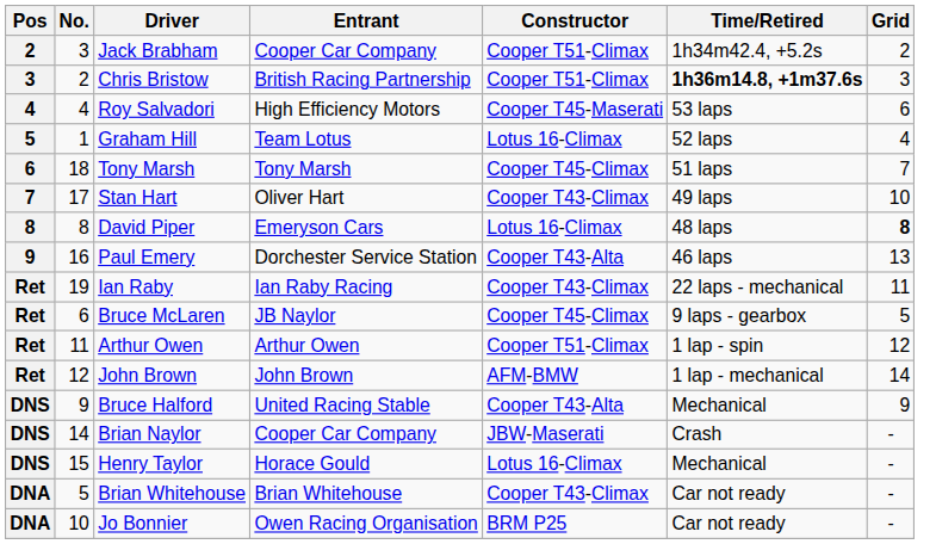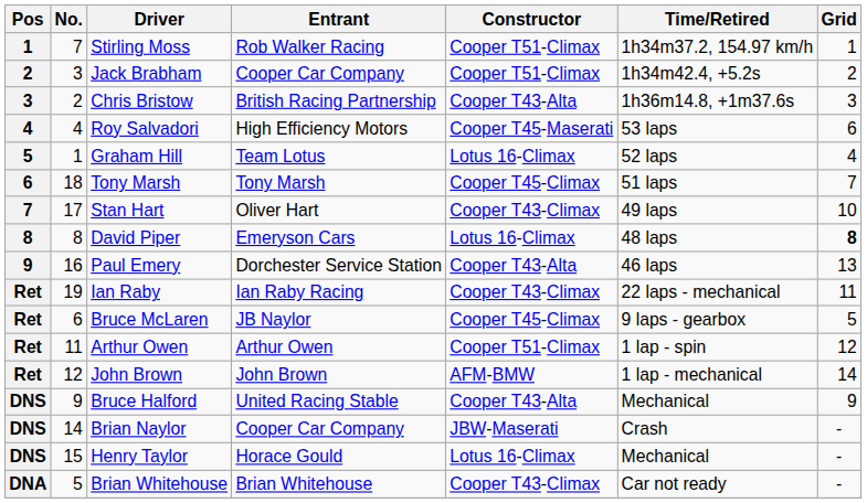+ row: 1 | 7 | Stirling Moss | Rob Walker Racing | Cooper T51-Climax | 1h34m37.2, 154.97 km/h | 1
Chris Bristow | Constructor: Cooper T51-Climax -> Cooper T43-Alta
Chris Bristow | Time/Retired: bold -> normal
- row: DNA | 10 | Jo Bonnier | Owen Racing Organisation | BRM P25 | Car not ready | -
